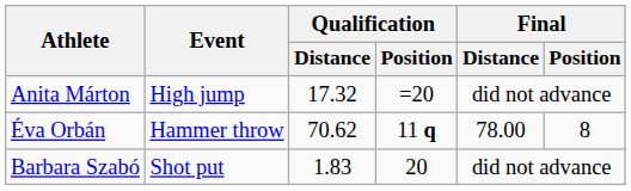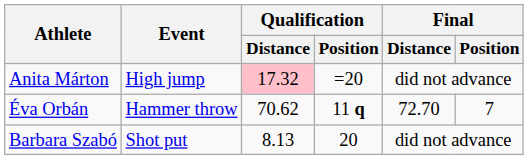Anita Márton | Qualification / Distance: no background -> pink background
Éva Orbán | Final / Distance: 78.00 -> 72.70
Éva Orbán | Final / Position: 8 -> 7
Barbara Szabó | Qualification / Distance: 1.83 -> 8.13
